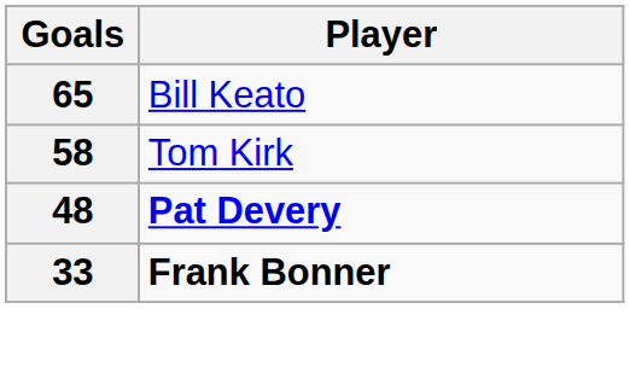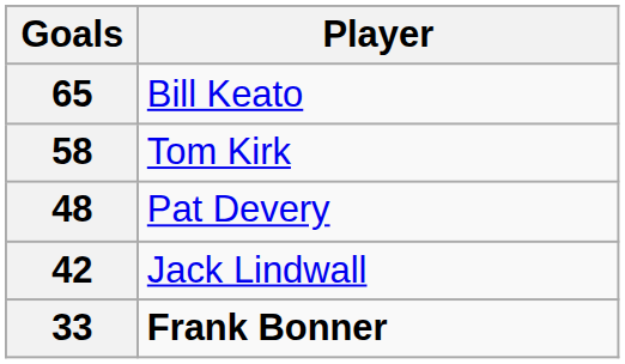48 | Player: bold -> normal
+ row: 42 | Jack Lindwall
